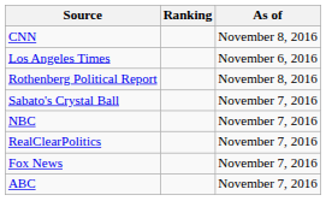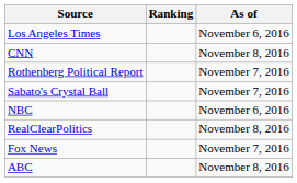rows swapped: Los Angeles Times <-> CNN
Rothenberg Political Report | As of: November 8, 2016 -> November 7, 2016
NBC | As of: November 7, 2016 -> November 6, 2016
RealClearPolitics | As of: November 7, 2016 -> November 8, 2016
ABC | As of: November 7, 2016 -> November 8, 2016
